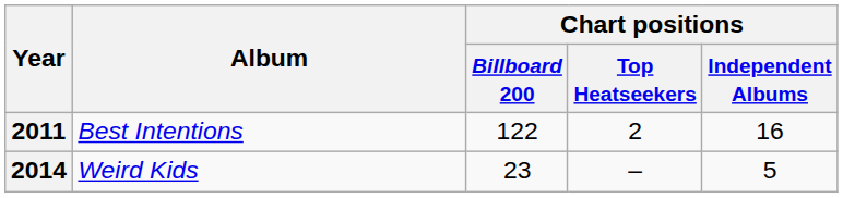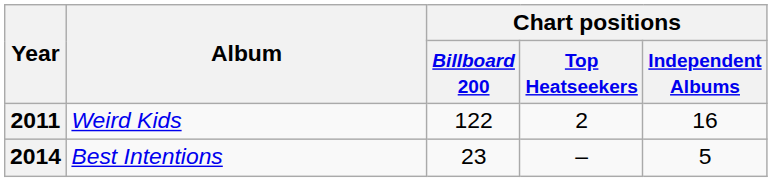2011 | Album: Best Intentions -> Weird Kids
2014 | Album: Weird Kids -> Best Intentions
